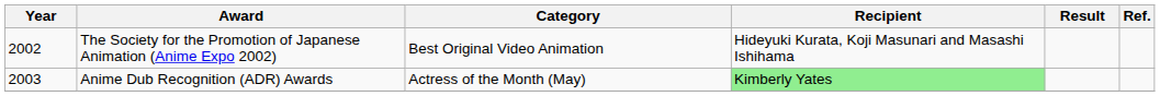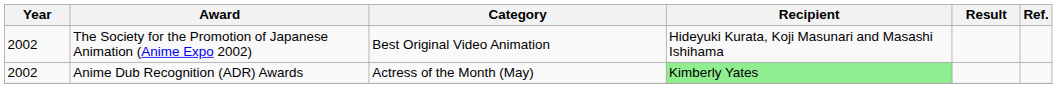Anime Dub Recognition (ADR) Awards | Year: 2003 -> 2002
